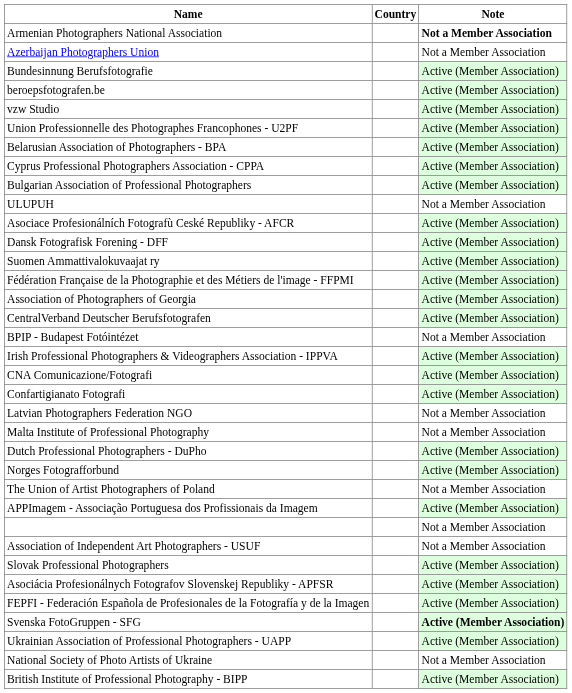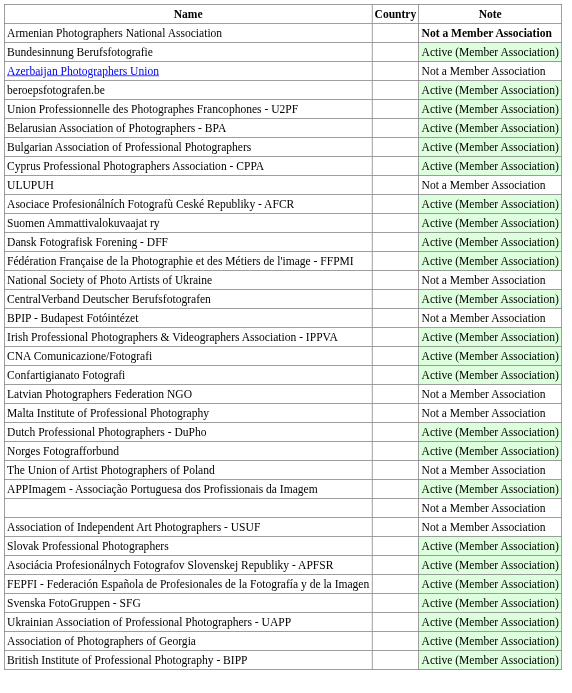rows swapped: Bundesinnung Berufsfotografie <-> Azerbaijan Photographers Union
- row: vzw Studio | Active (Member Association)
rows swapped: Bulgarian Association of Professional Photographers <-> Cyprus Professional Photographers Association - CPPA
rows swapped: Dansk Fotografisk Forening - DFF <-> Suomen Ammattivalokuvaajat ry
rows swapped: Association of Photographers of Georgia <-> National Society of Photo Artists of Ukraine
Svenska FotoGruppen - SFG | Note: bold -> normal
